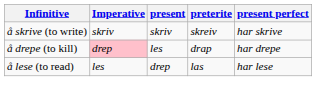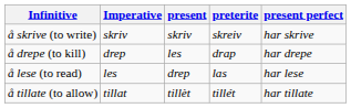å drepe (to kill) | Imperative: pink background -> no background
+ row: å tillate (to allow) | tillat | tillèt | tillét | har tillate
